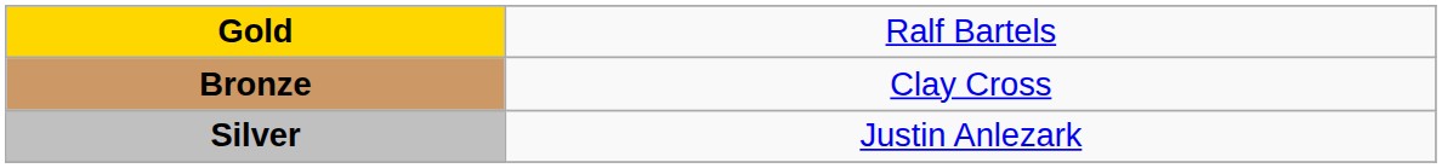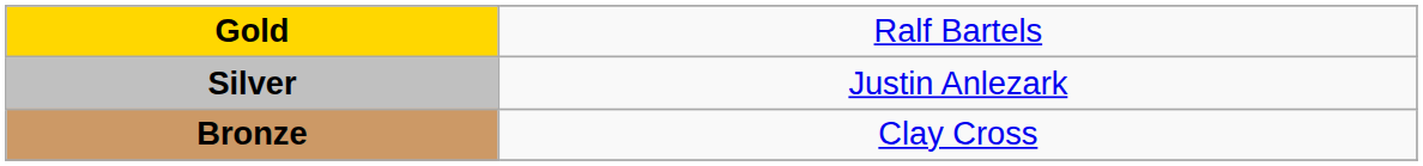rows swapped: Silver <-> Bronze
